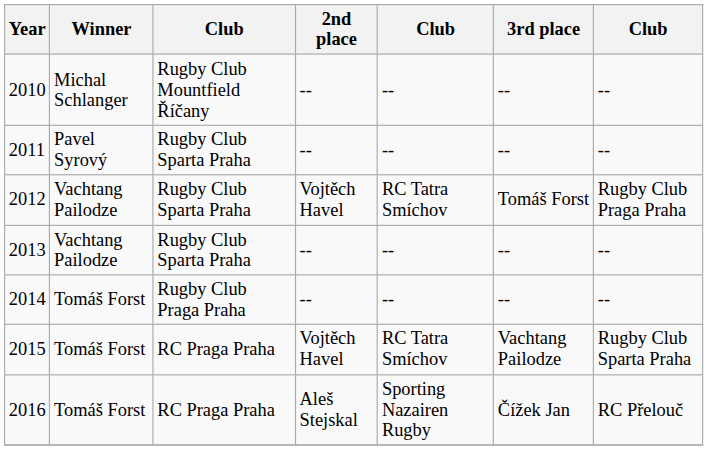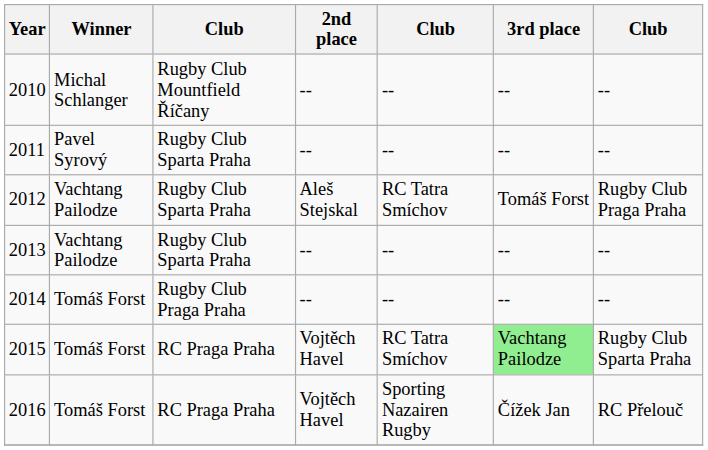2012 | 2nd place: Vojtěch Havel -> Aleš Stejskal
2015 | 3rd place: no background -> lightgreen background
2016 | 2nd place: Aleš Stejskal -> Vojtěch Havel
